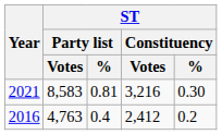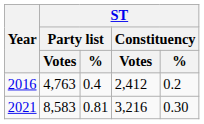rows swapped: 2021 <-> 2016
